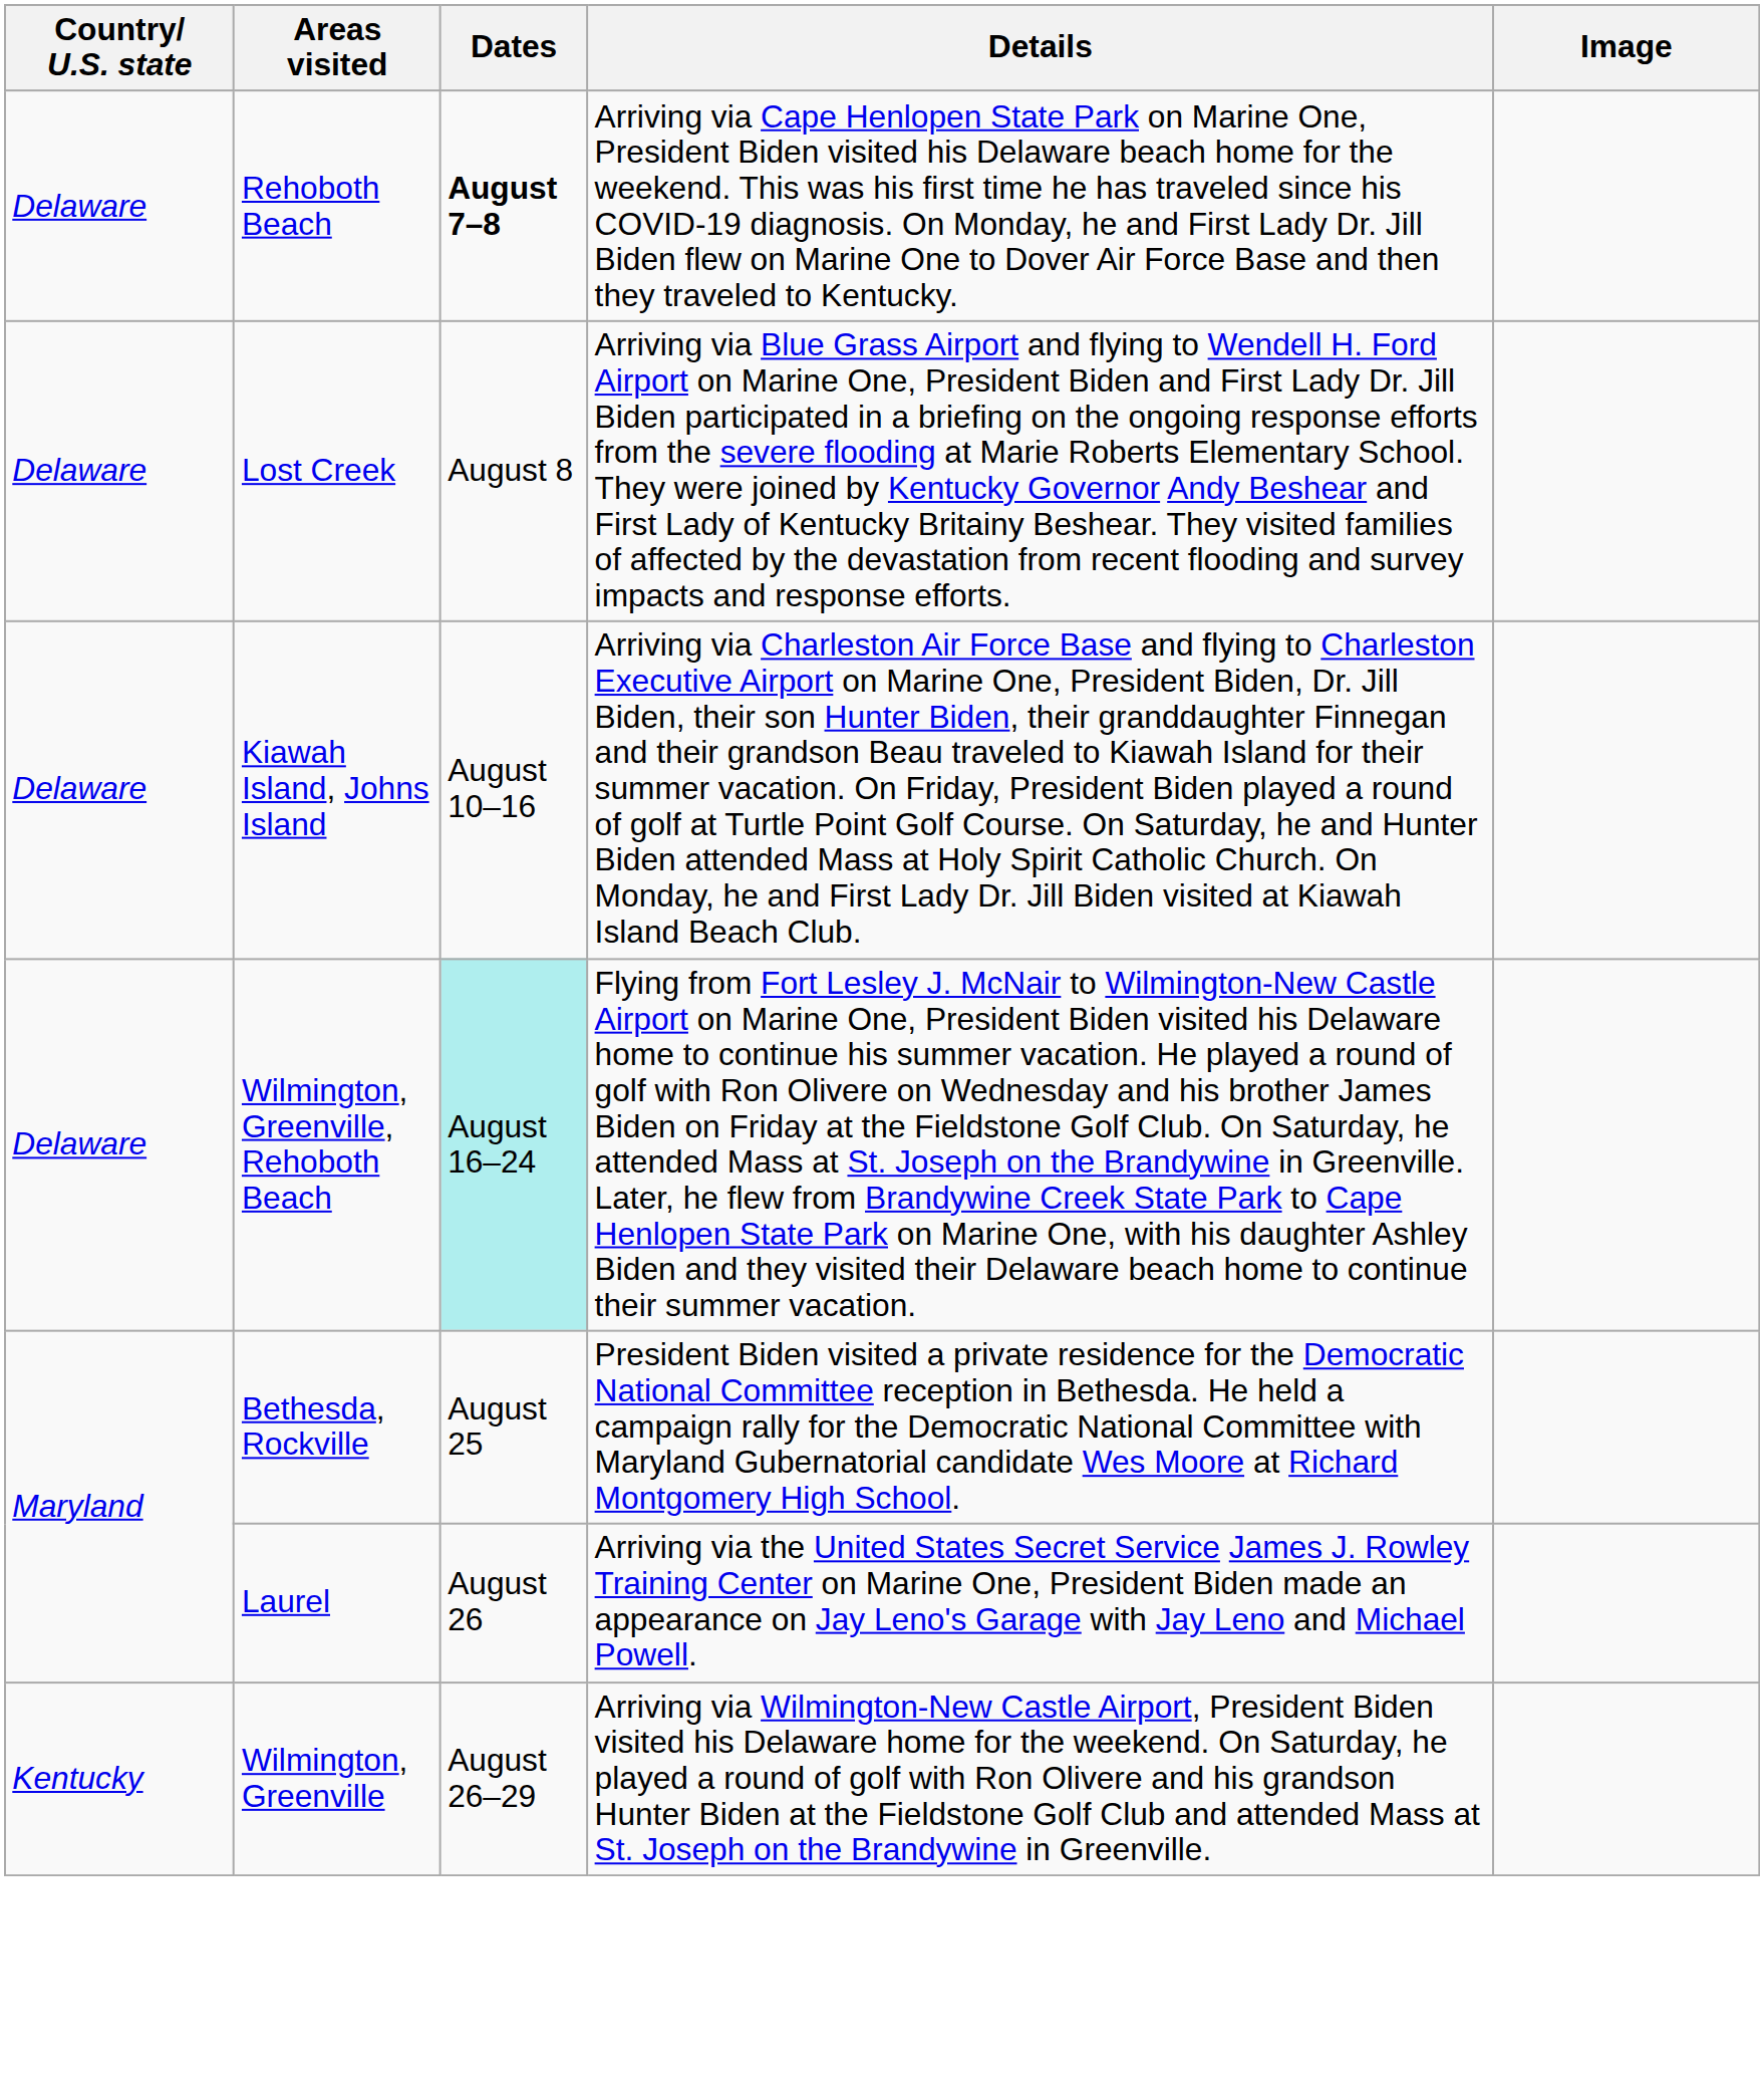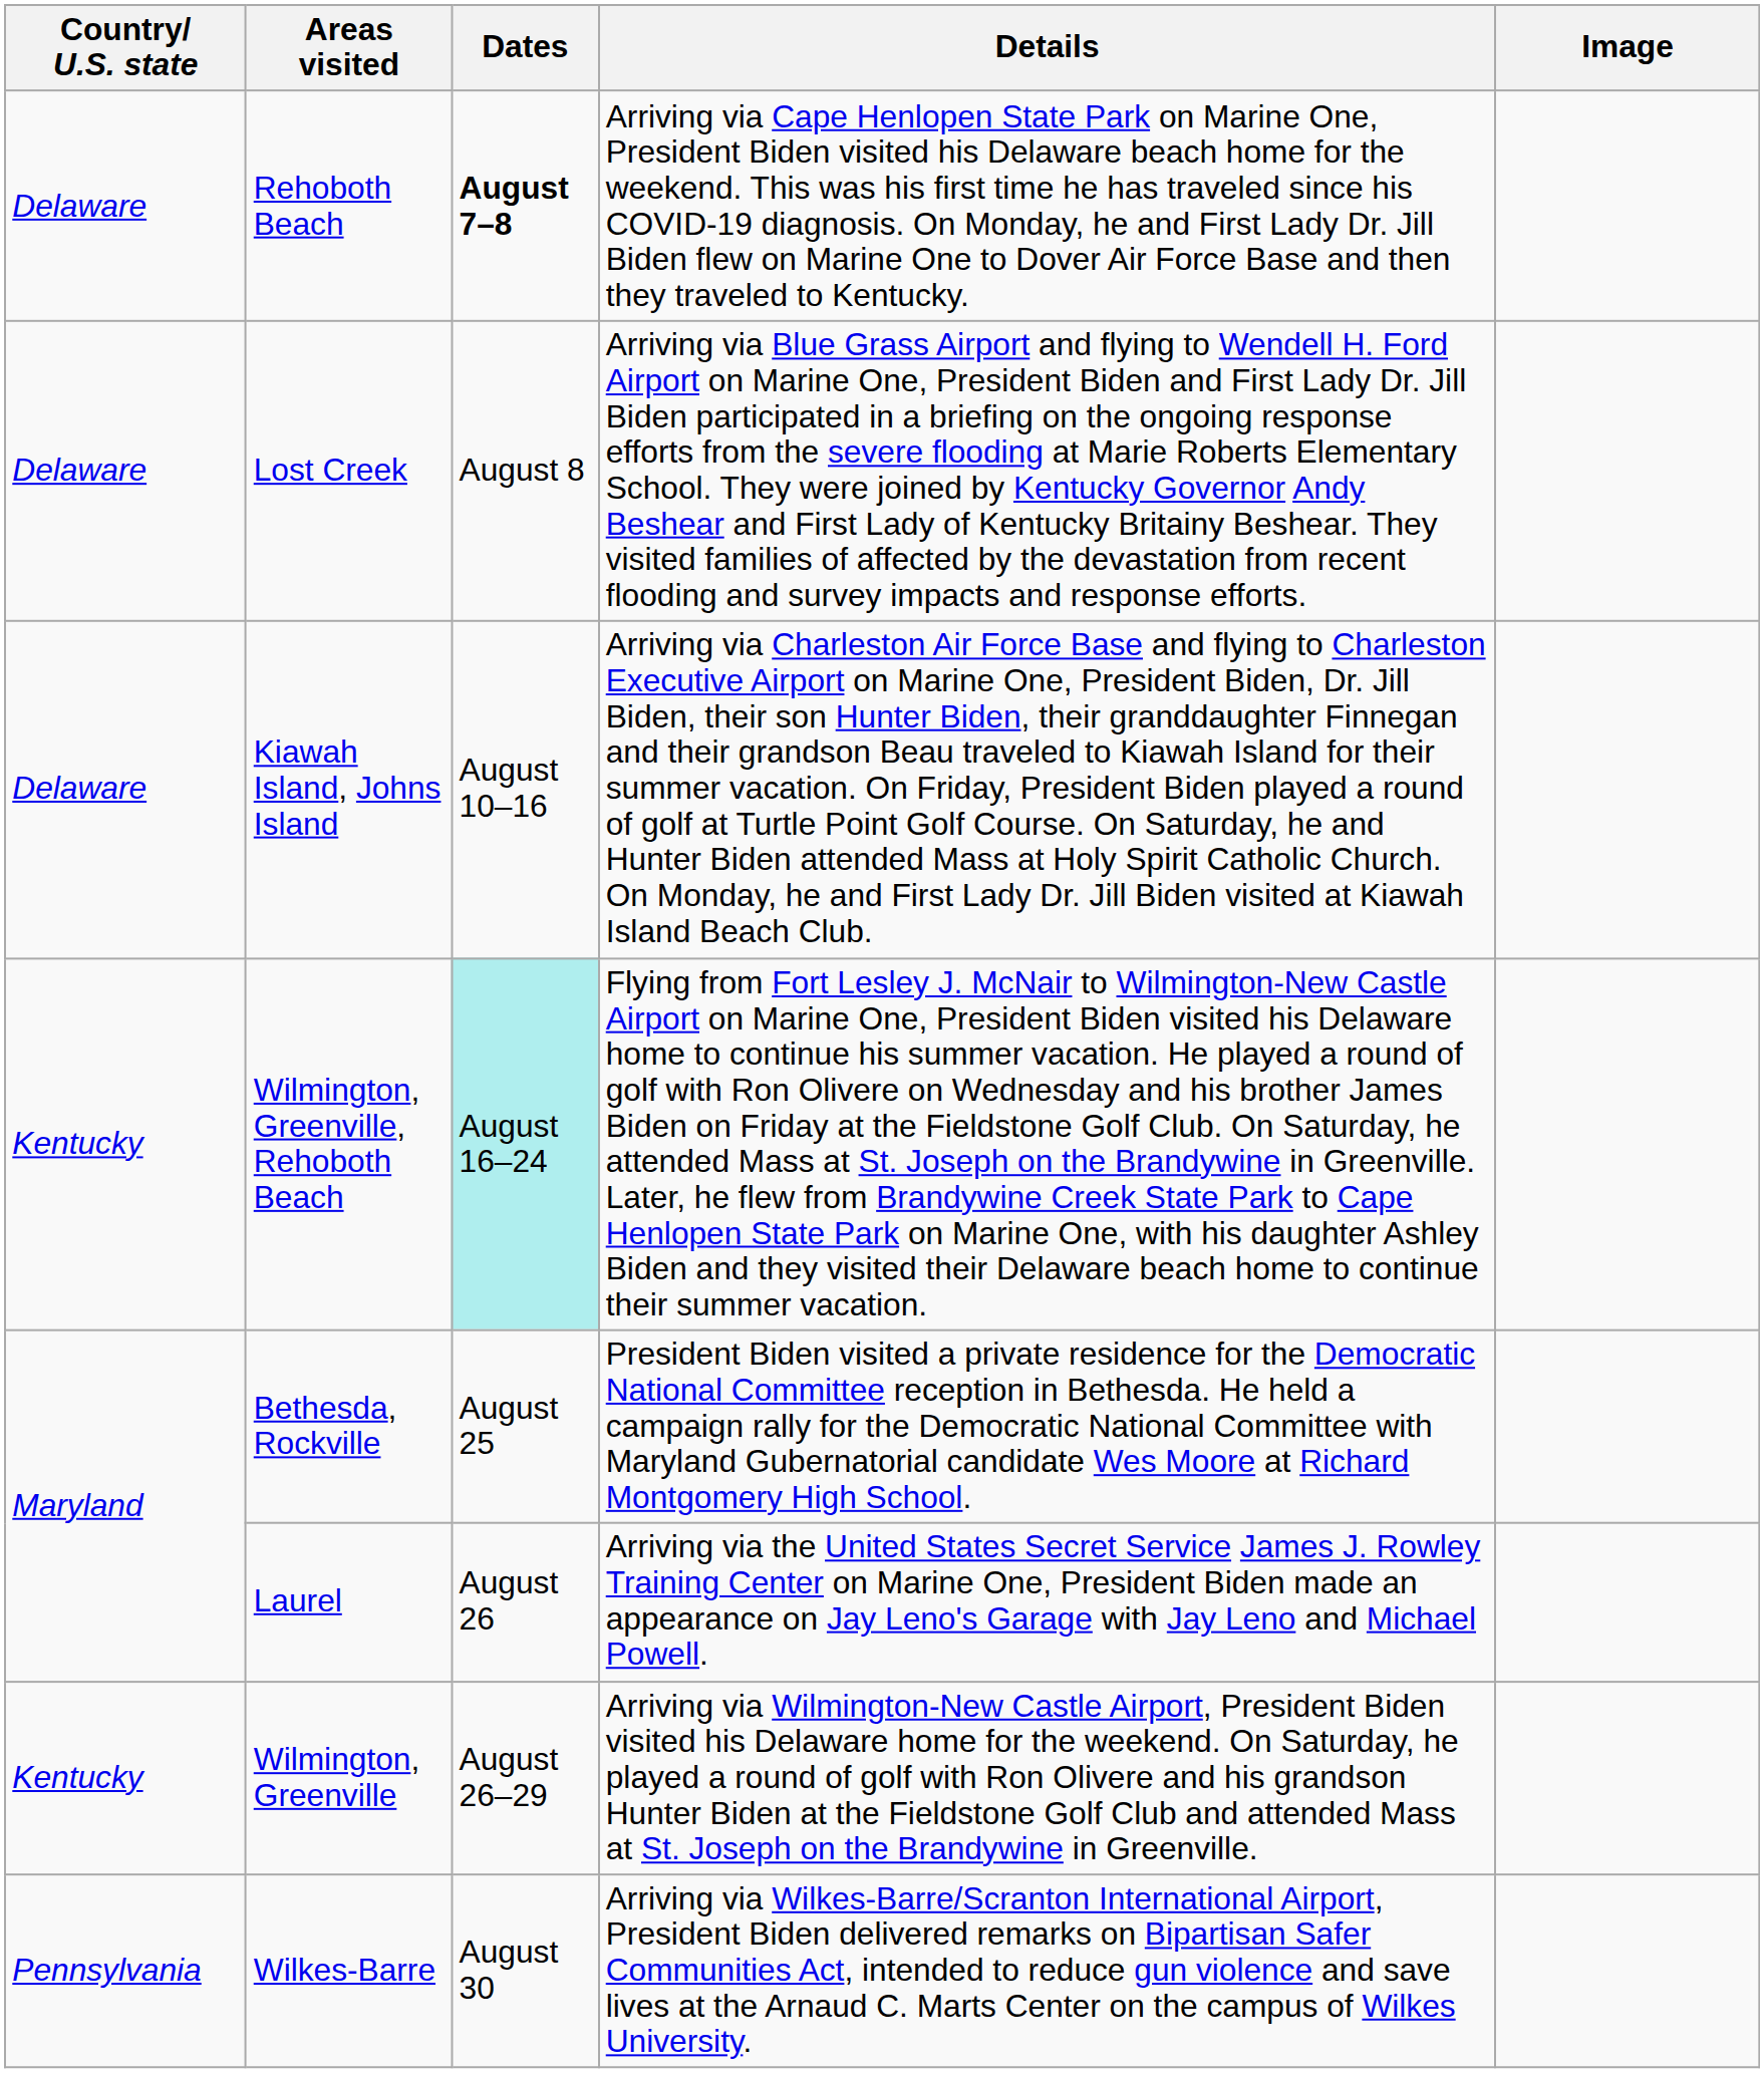Wilmington, Greenville, Rehoboth Beach | Country/ U.S. state: Delaware -> Kentucky
+ row: Pennsylvania | Wilkes-Barre | August 30 | Arriving via Wilkes-Barre/Scranton International Airport, President Biden delivered remarks on Bipartisan Safer Communities Act, intended to reduce gun violence and save lives at the Arnaud C. Marts Center on the campus of Wilkes University.
